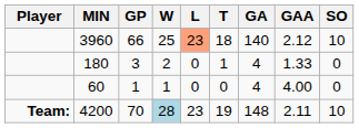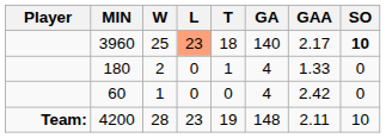- column: GP | 66 | 3 | 1 | 70
3960 | GAA: 2.12 -> 2.17
3960 | SO: normal -> bold
60 | GAA: 4.00 -> 2.42
4200 | W: lightblue background -> no background
